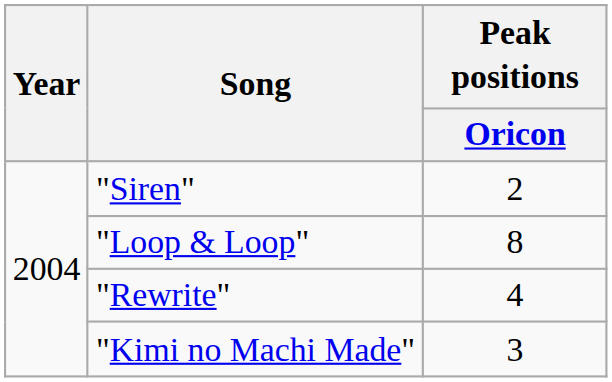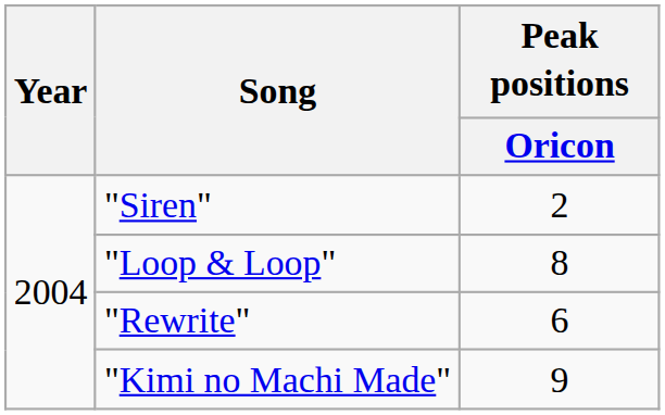"Rewrite" | Peak positions / Oricon: 4 -> 6
"Kimi no Machi Made" | Peak positions / Oricon: 3 -> 9
